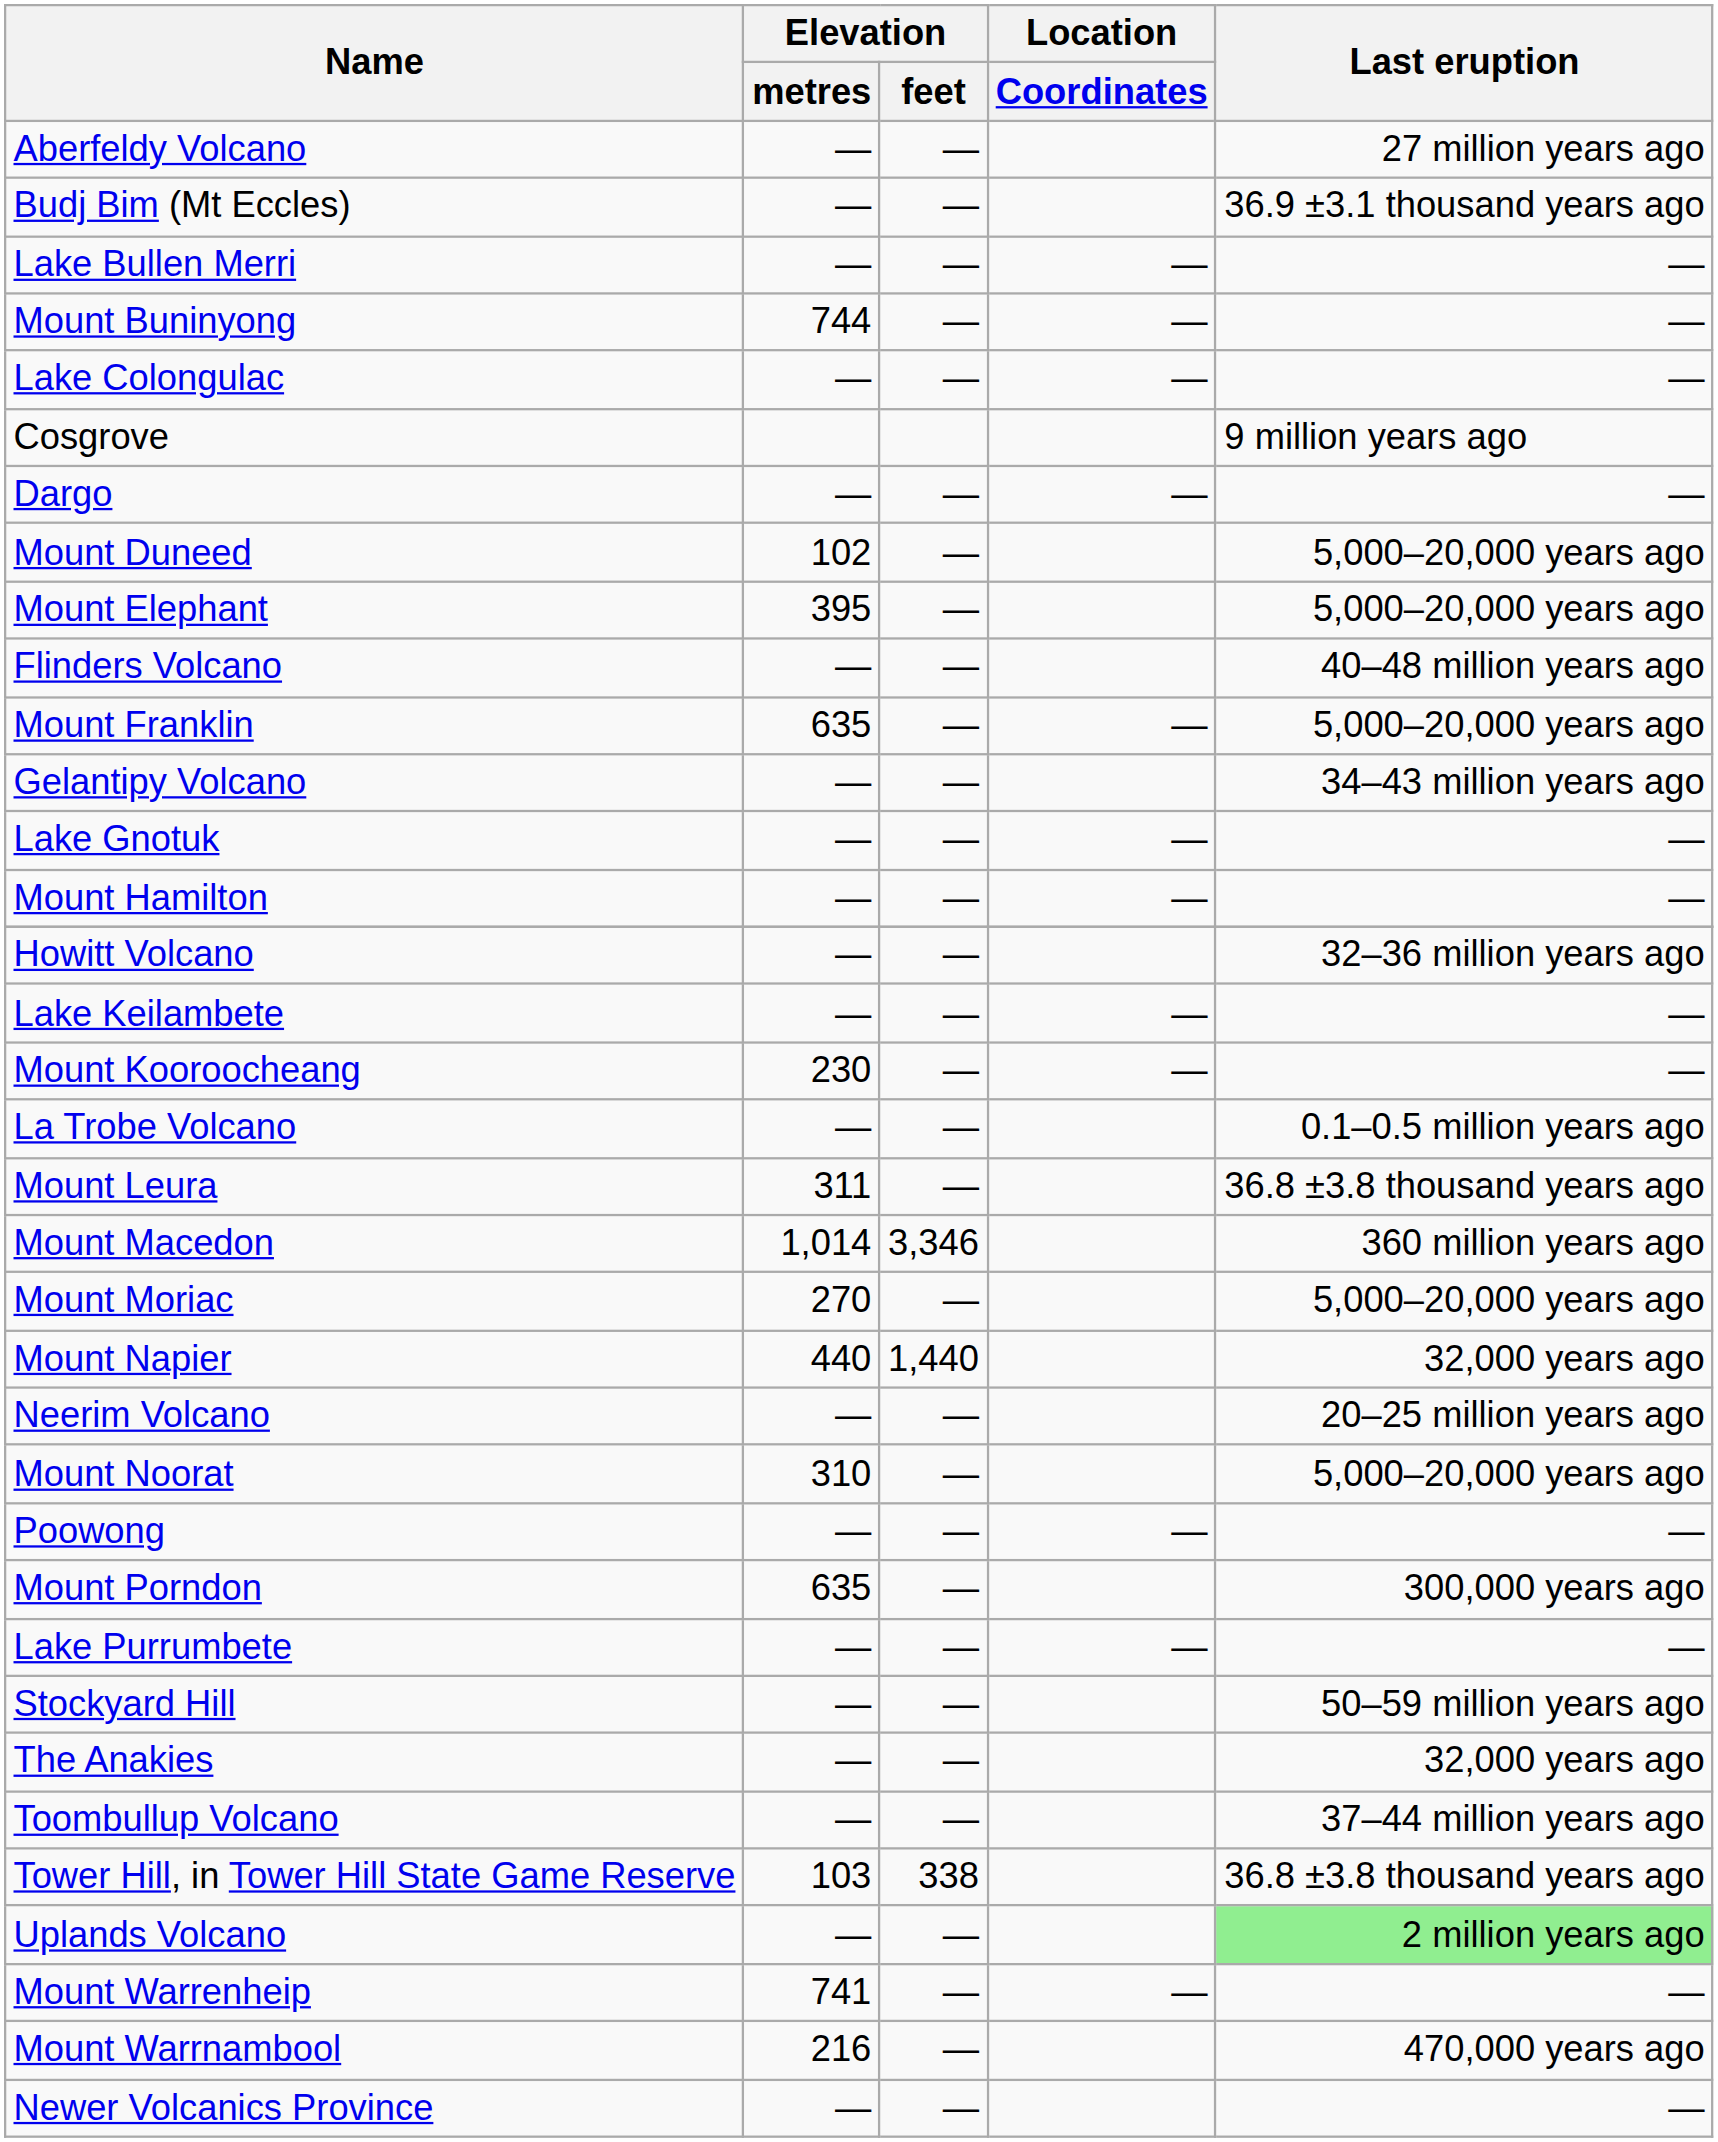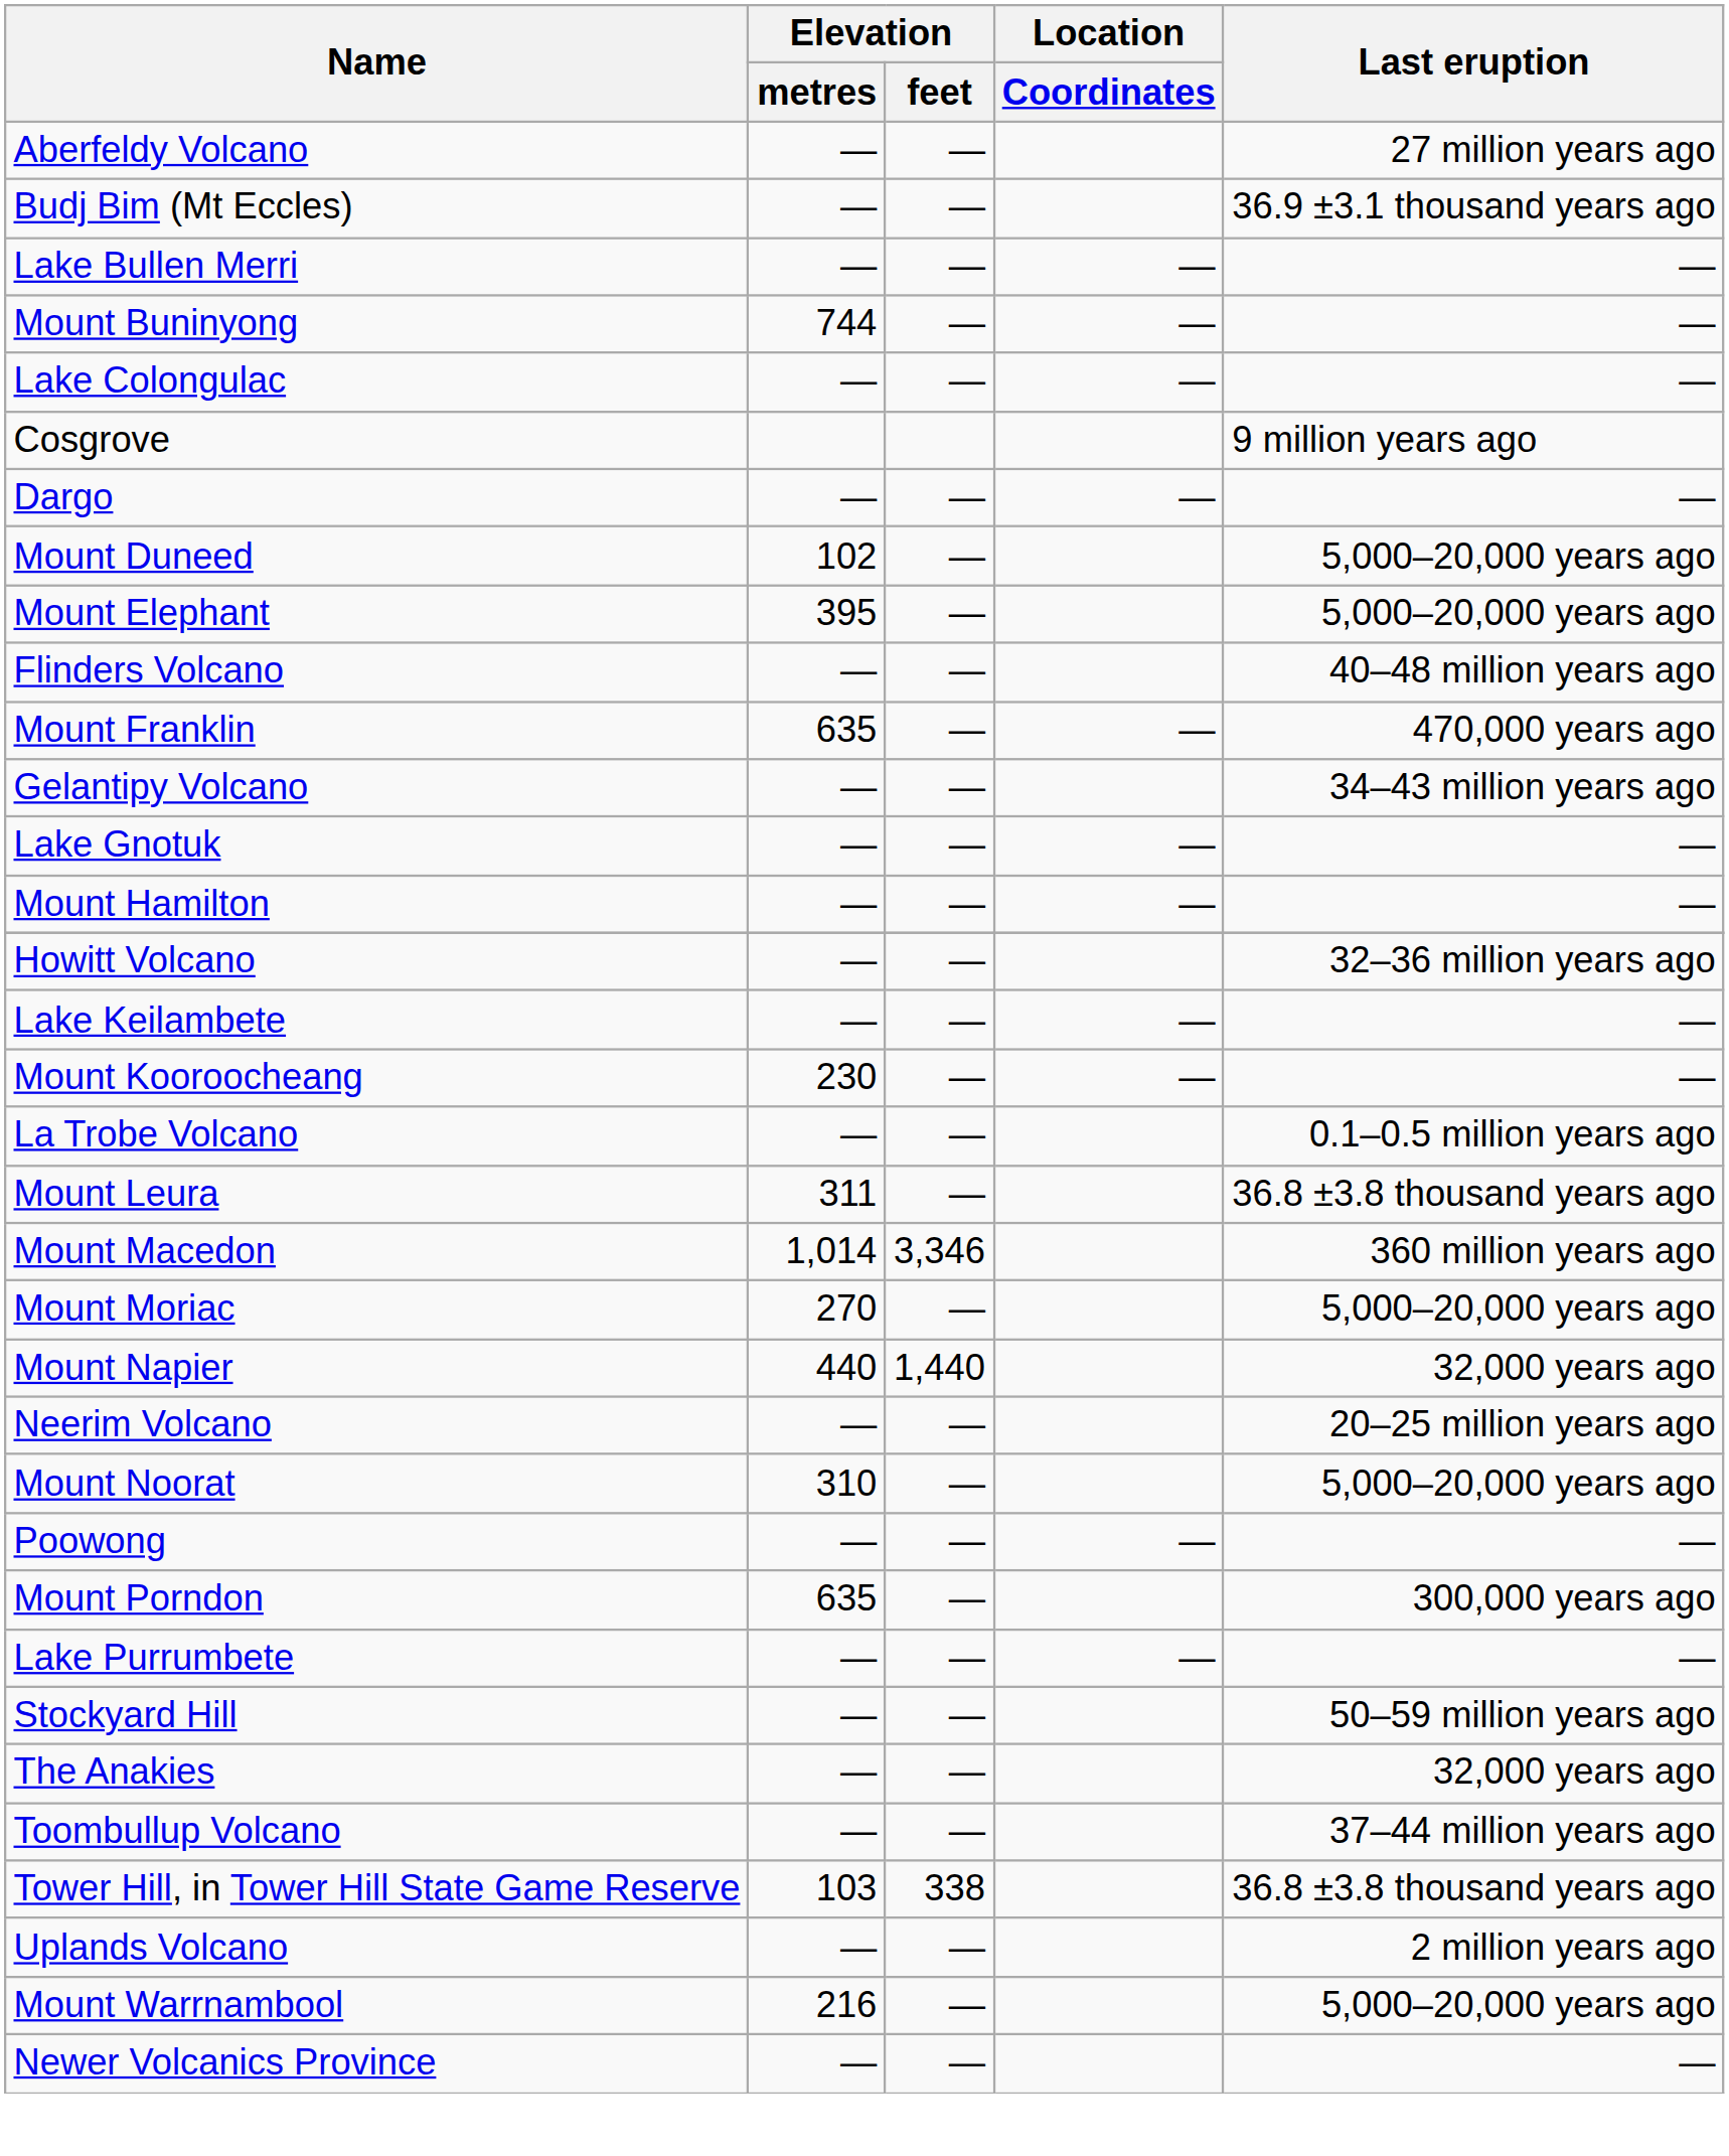Mount Franklin | Last eruption: 5,000–20,000 years ago -> 470,000 years ago
Uplands Volcano | Last eruption: lightgreen background -> no background
- row: Mount Warrenheip | 741 | — | — | —
Mount Warrnambool | Last eruption: 470,000 years ago -> 5,000–20,000 years ago
